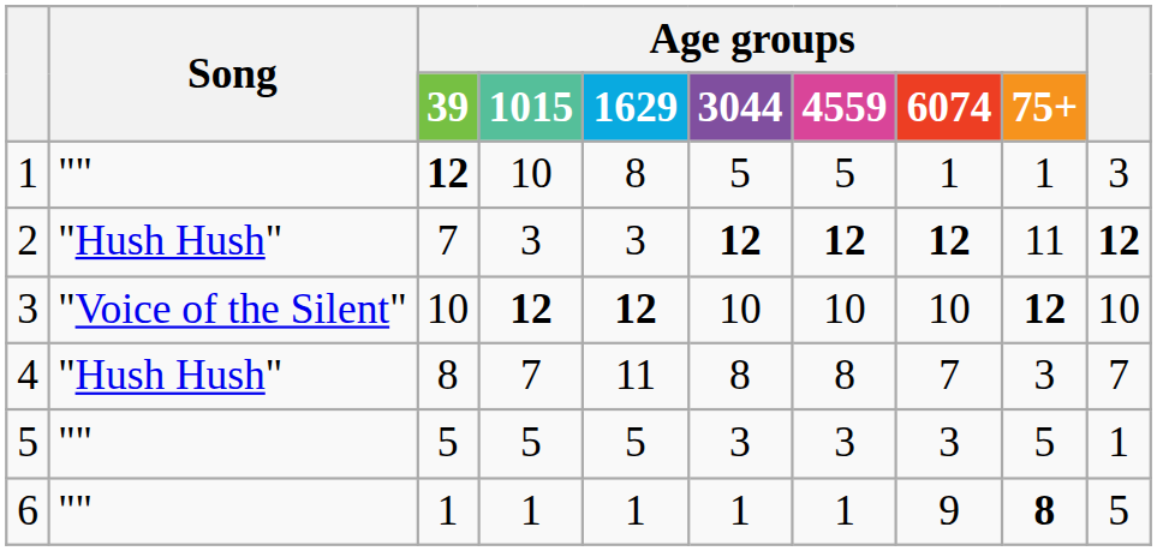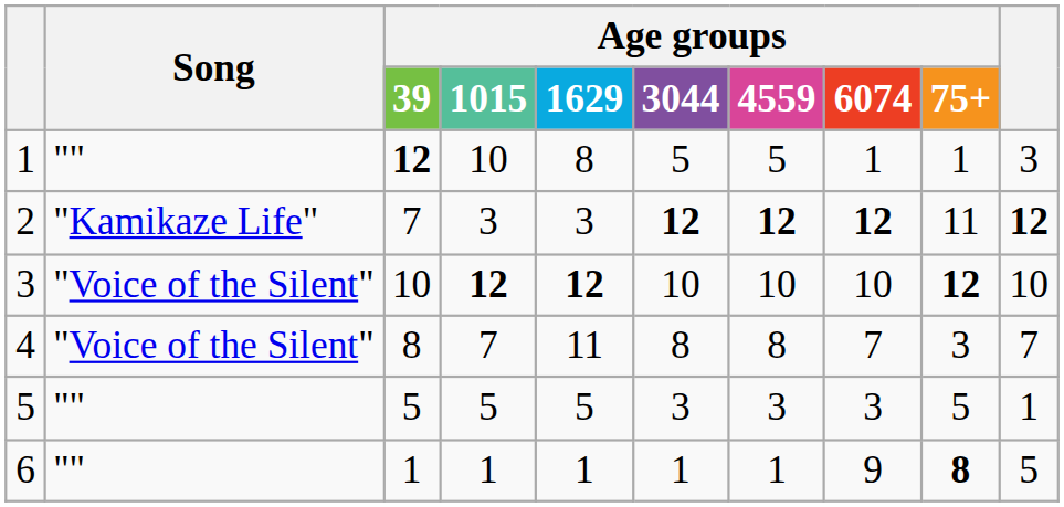2 | Song: "Hush Hush" -> "Kamikaze Life"
4 | Song: "Hush Hush" -> "Voice of the Silent"
